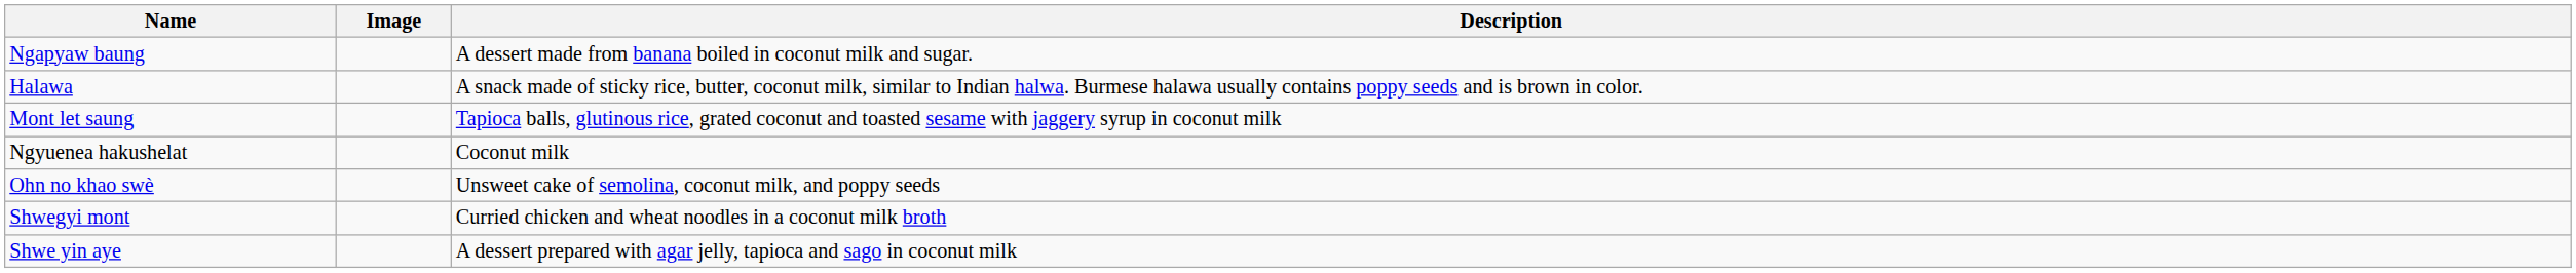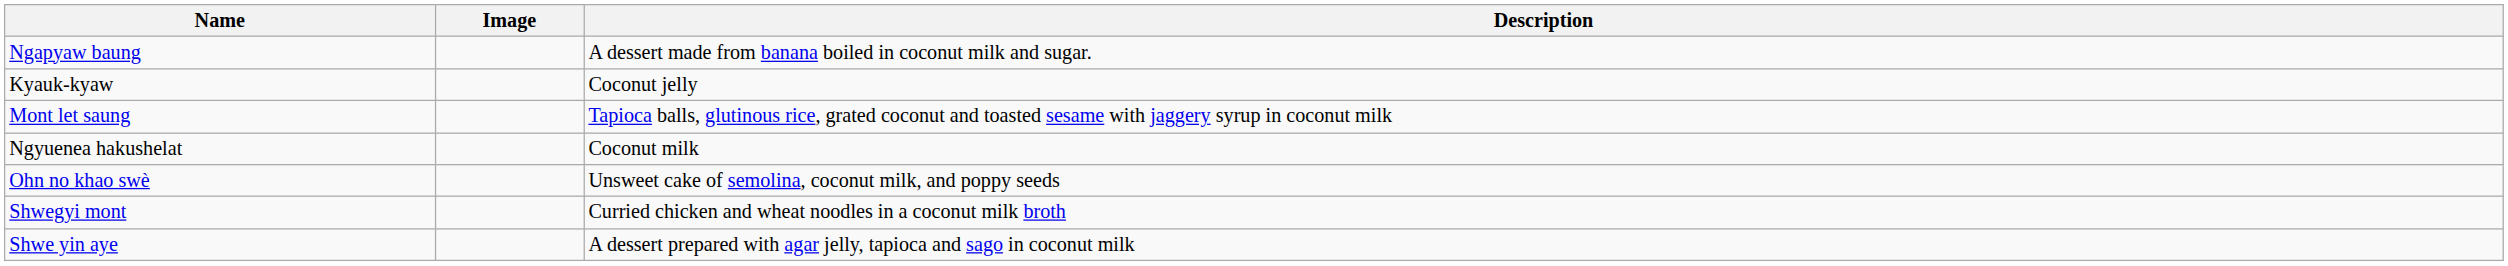- row: Halawa | A snack made of sticky rice, butter, coconut milk, similar to Indian halwa. Burmese halawa usually contains poppy seeds and is brown in color.
+ row: Kyauk-kyaw | Coconut jelly
